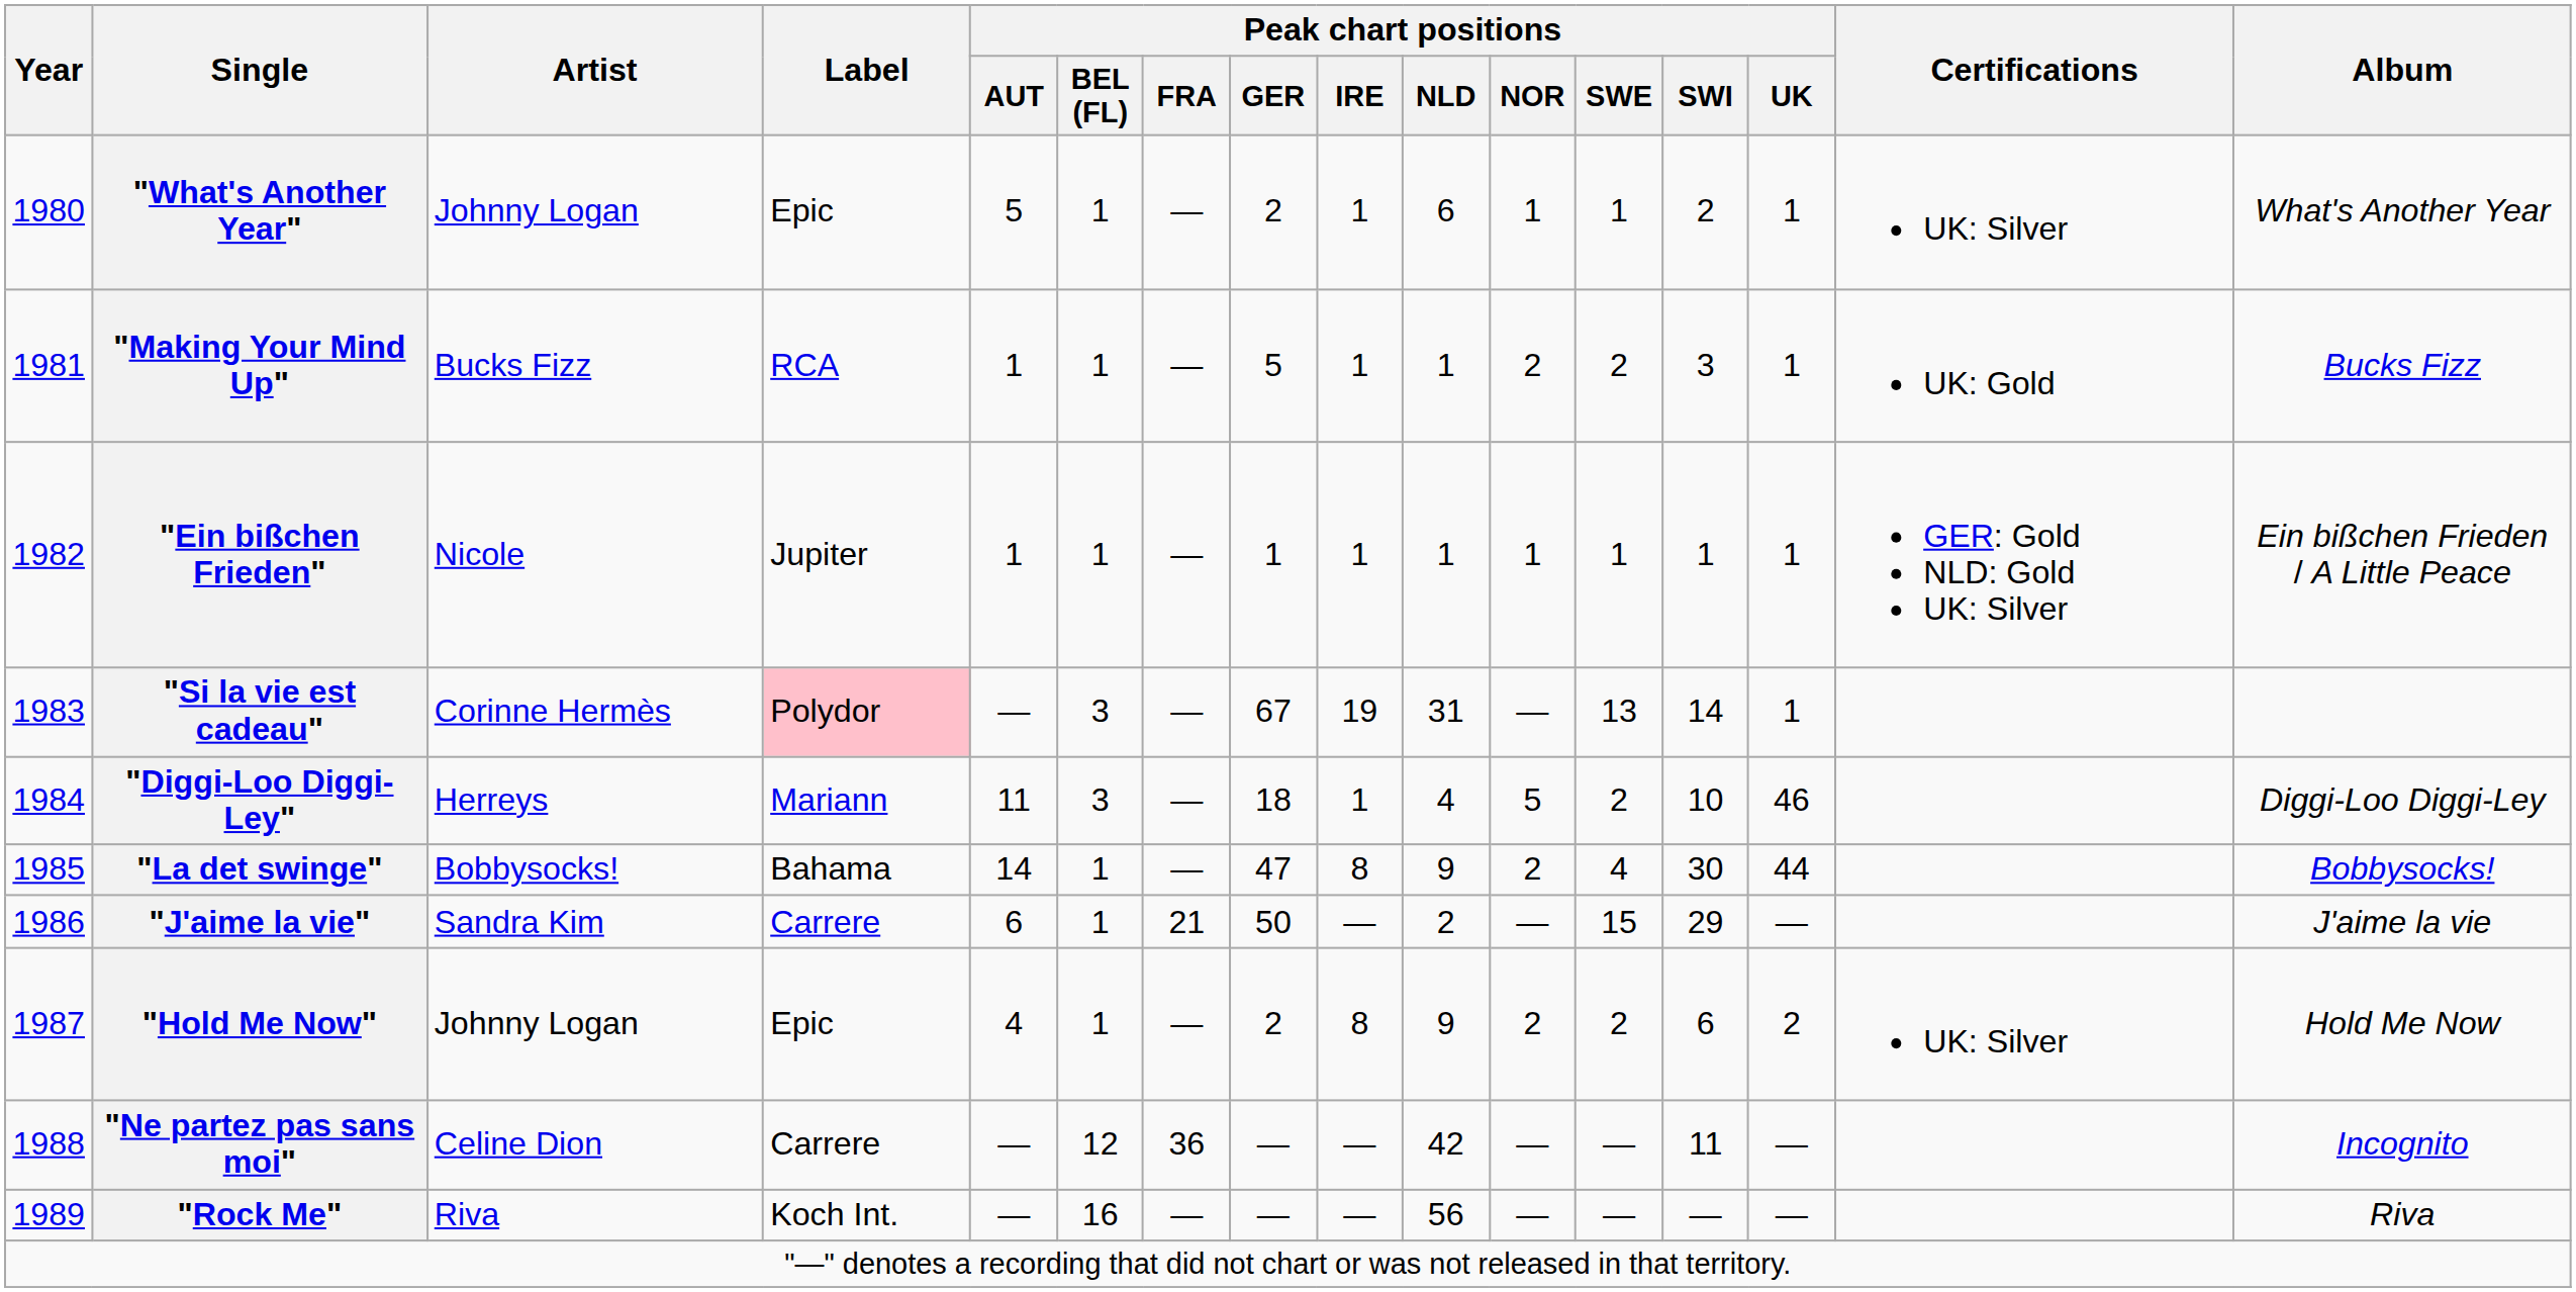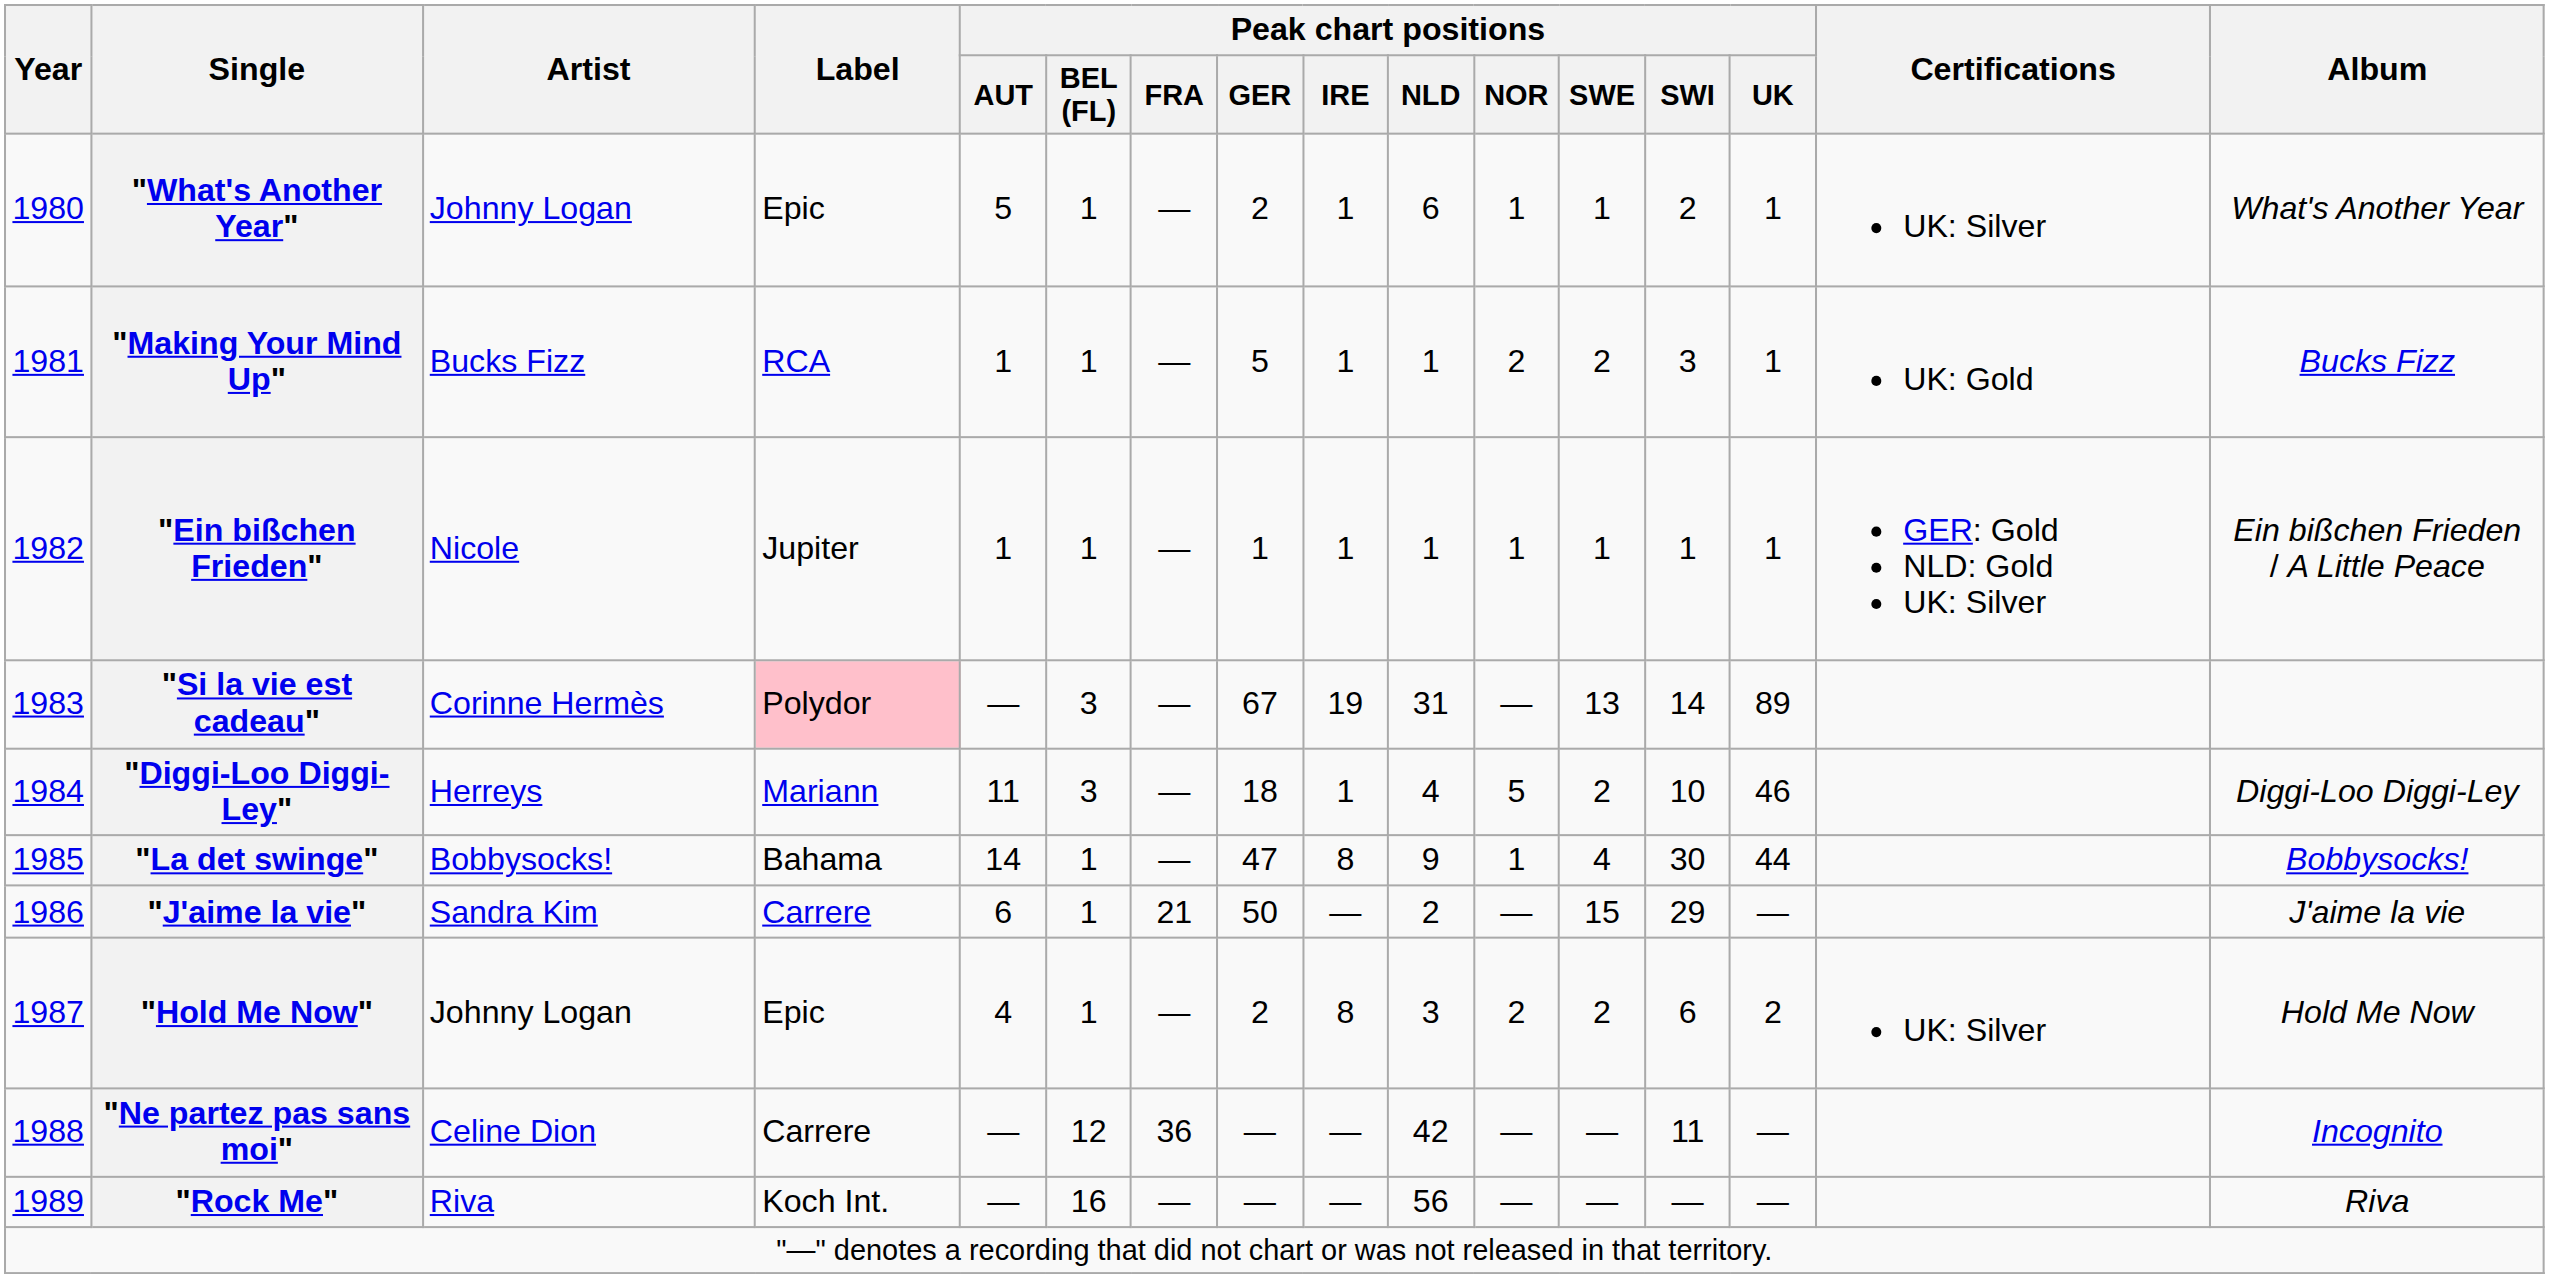"Si la vie est cadeau" | Peak chart positions / UK: 1 -> 89
"La det swinge" | Peak chart positions / NOR: 2 -> 1
"Hold Me Now" | Peak chart positions / NLD: 9 -> 3
